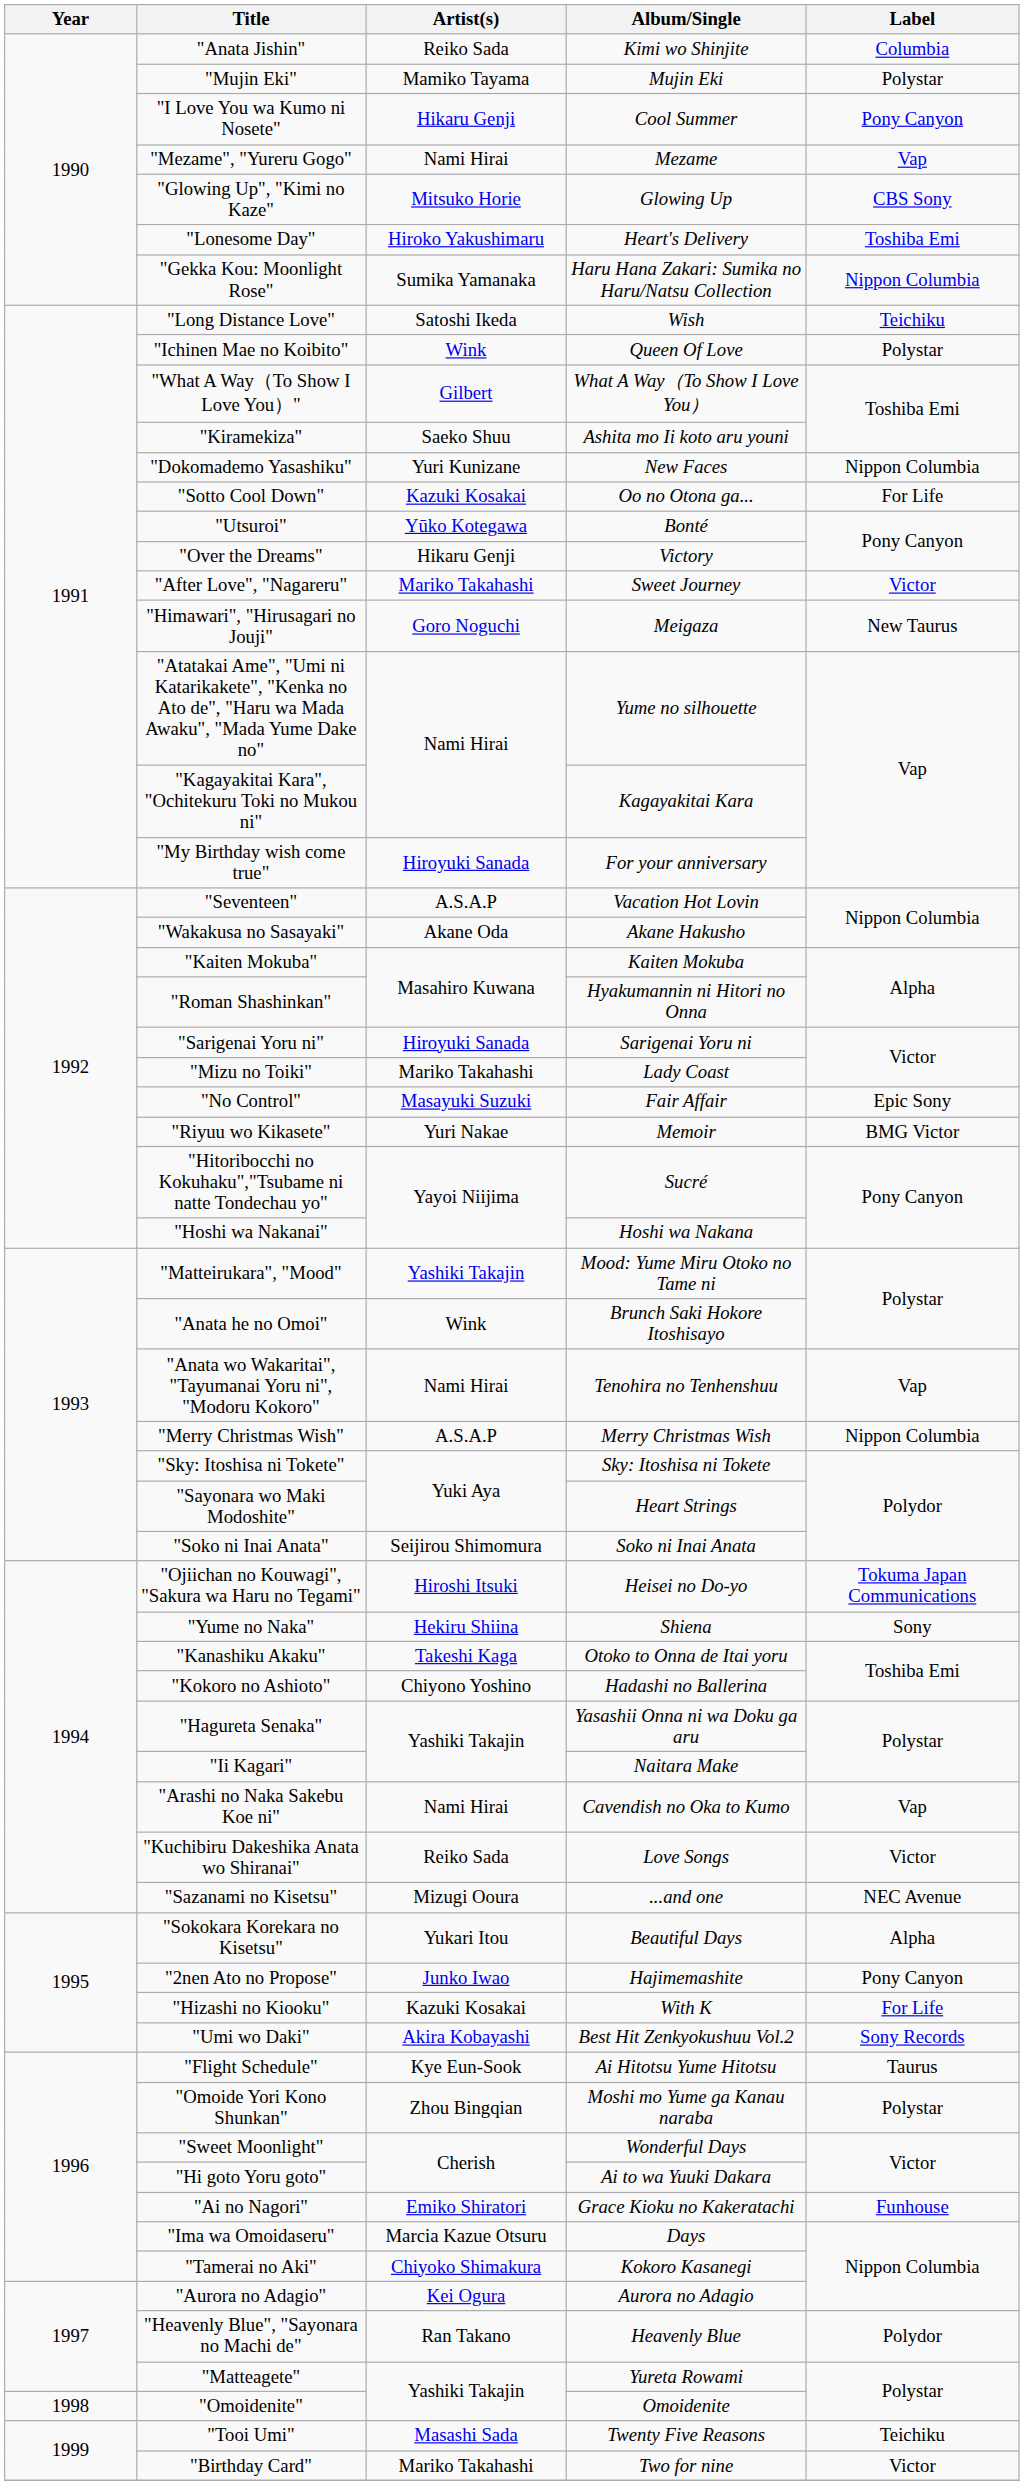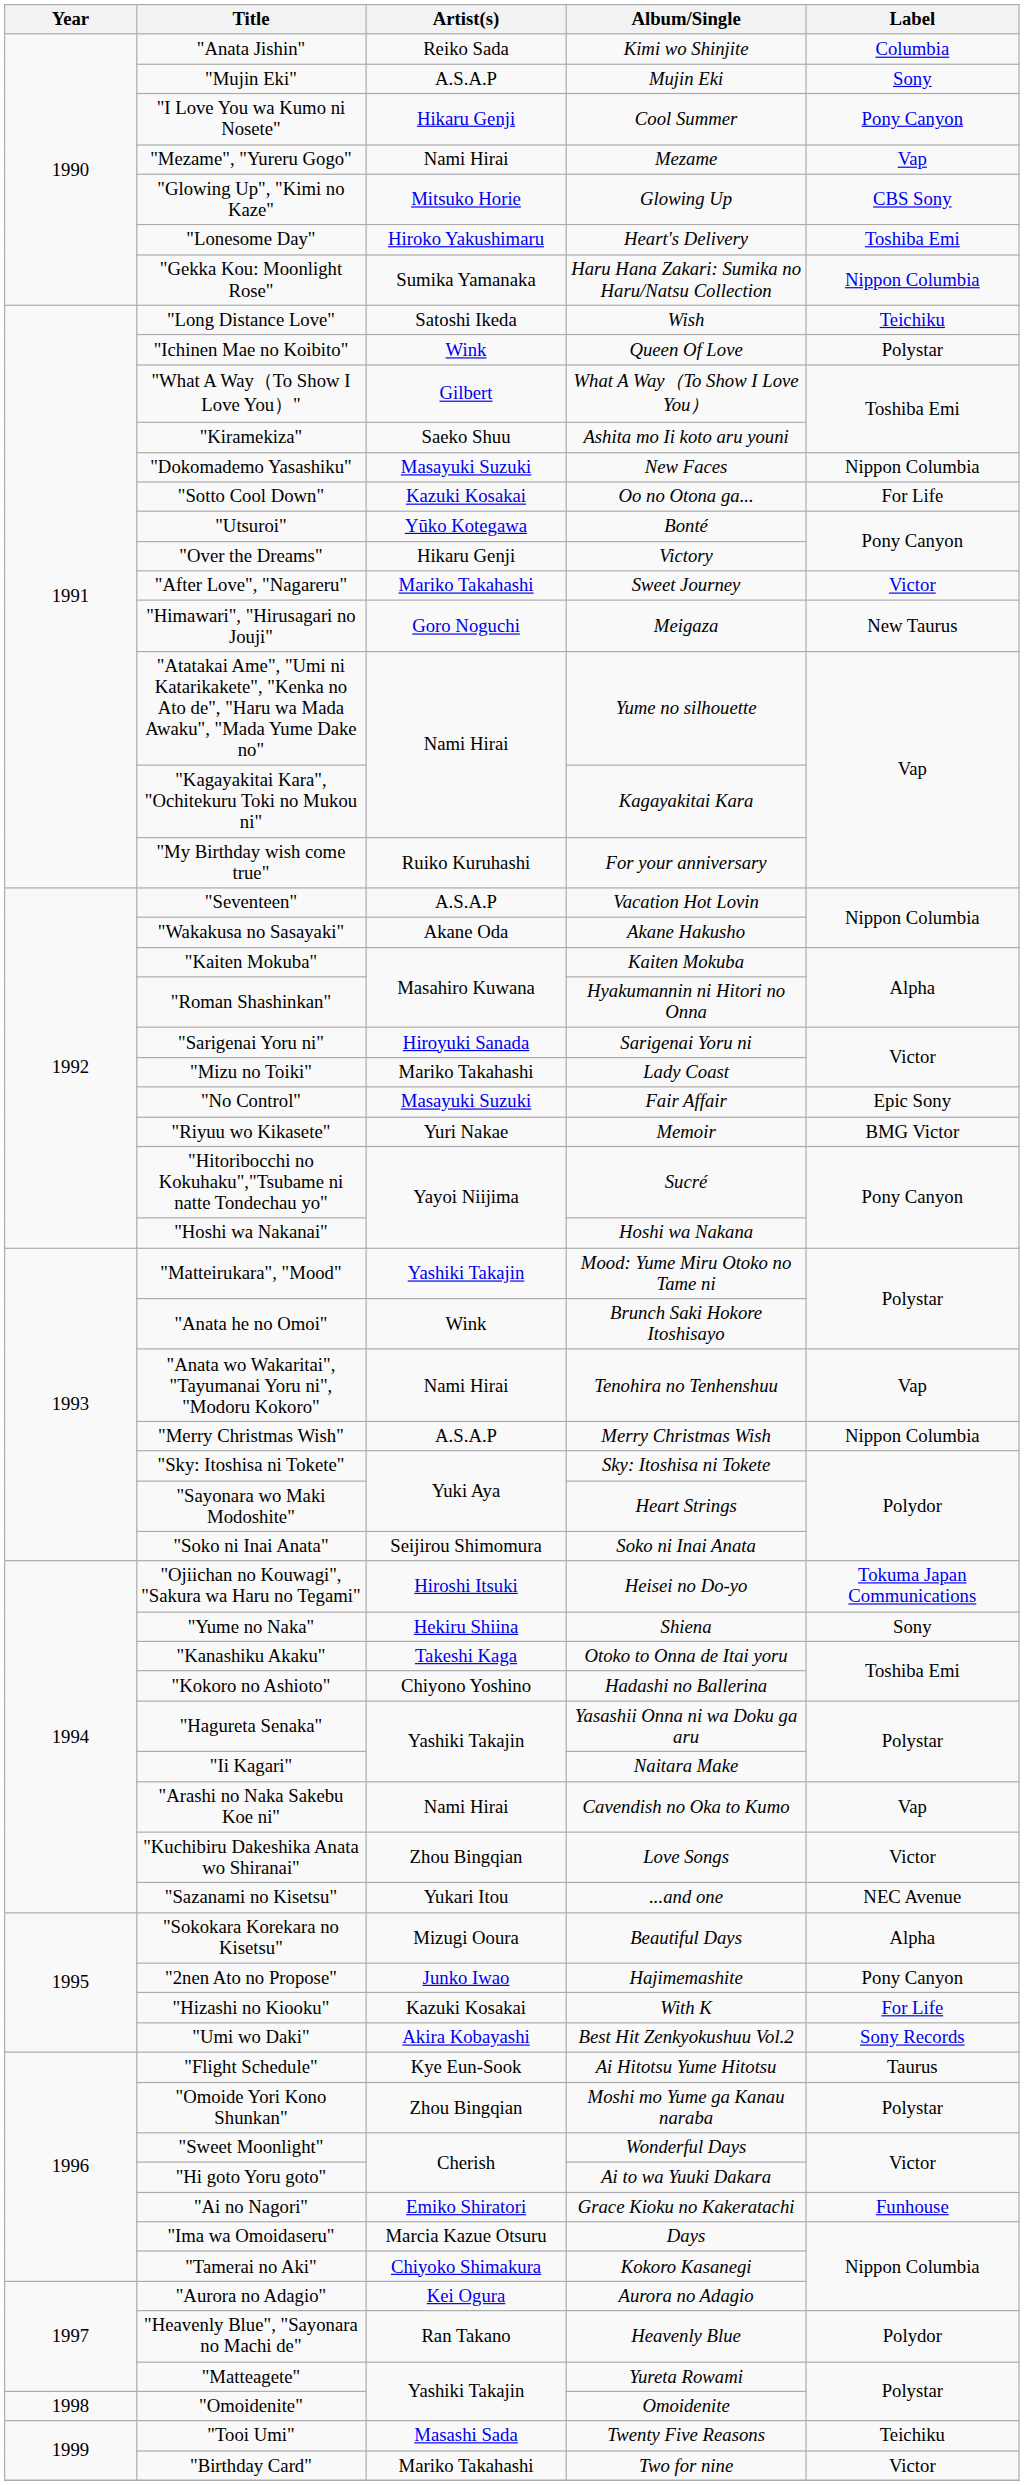"Mujin Eki" | Artist(s): Mamiko Tayama -> A.S.A.P
"Mujin Eki" | Label: Polystar -> Sony
"Dokomademo Yasashiku" | Artist(s): Yuri Kunizane -> Masayuki Suzuki
"My Birthday wish come true" | Artist(s): Hiroyuki Sanada -> Ruiko Kuruhashi
"Kuchibiru Dakeshika Anata wo Shiranai" | Artist(s): Reiko Sada -> Zhou Bingqian
"Sazanami no Kisetsu" | Artist(s): Mizugi Ooura -> Yukari Itou
"Sokokara Korekara no Kisetsu" | Artist(s): Yukari Itou -> Mizugi Ooura
